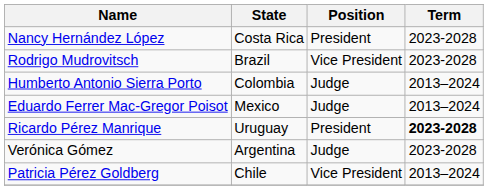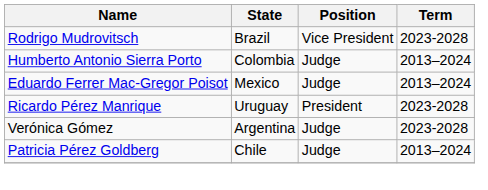- row: Nancy Hernández López | Costa Rica | President | 2023-2028
Ricardo Pérez Manrique | Term: bold -> normal
Patricia Pérez Goldberg | Position: Vice President -> Judge
